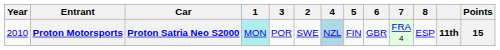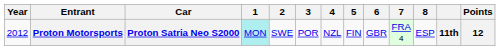columns swapped: 2 <-> 3
Proton Motorsports | Year: 2010 -> 2012
Proton Motorsports | 4: lightblue background -> no background
Proton Motorsports | Points: 15 -> 12
